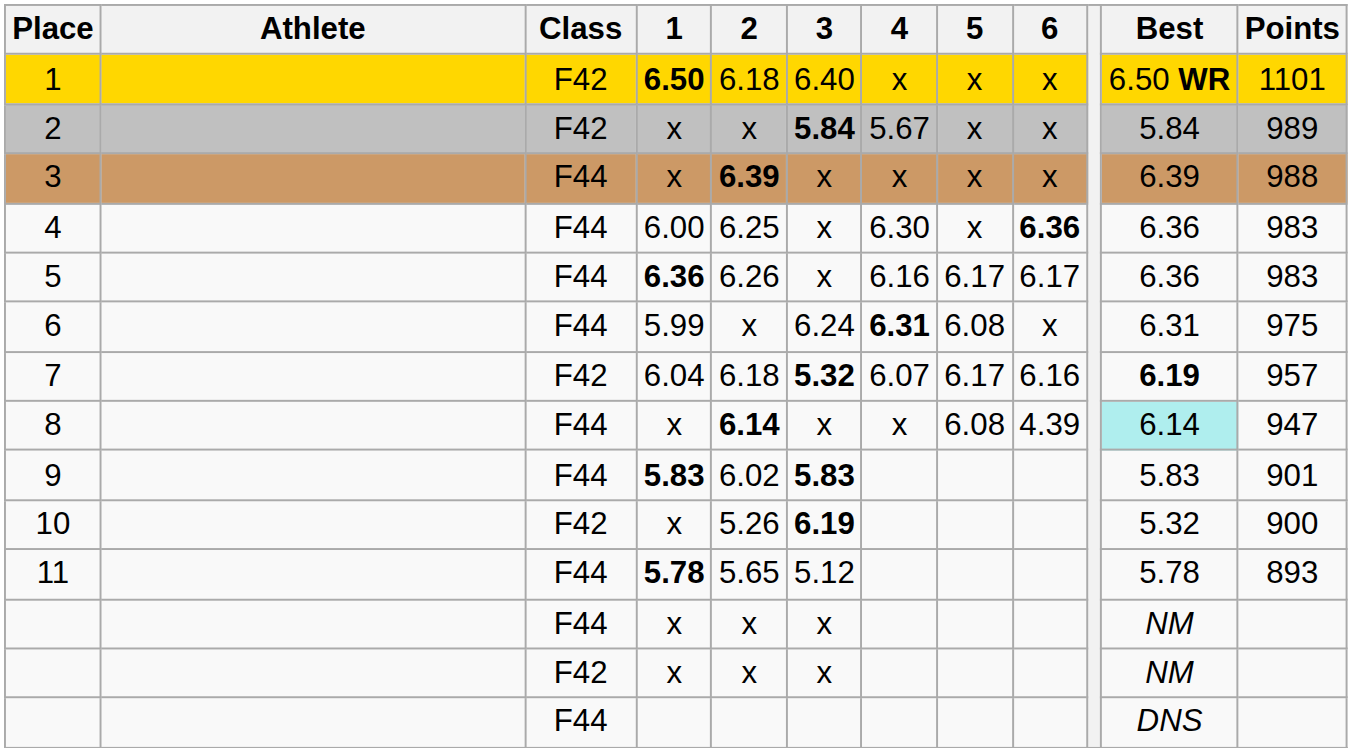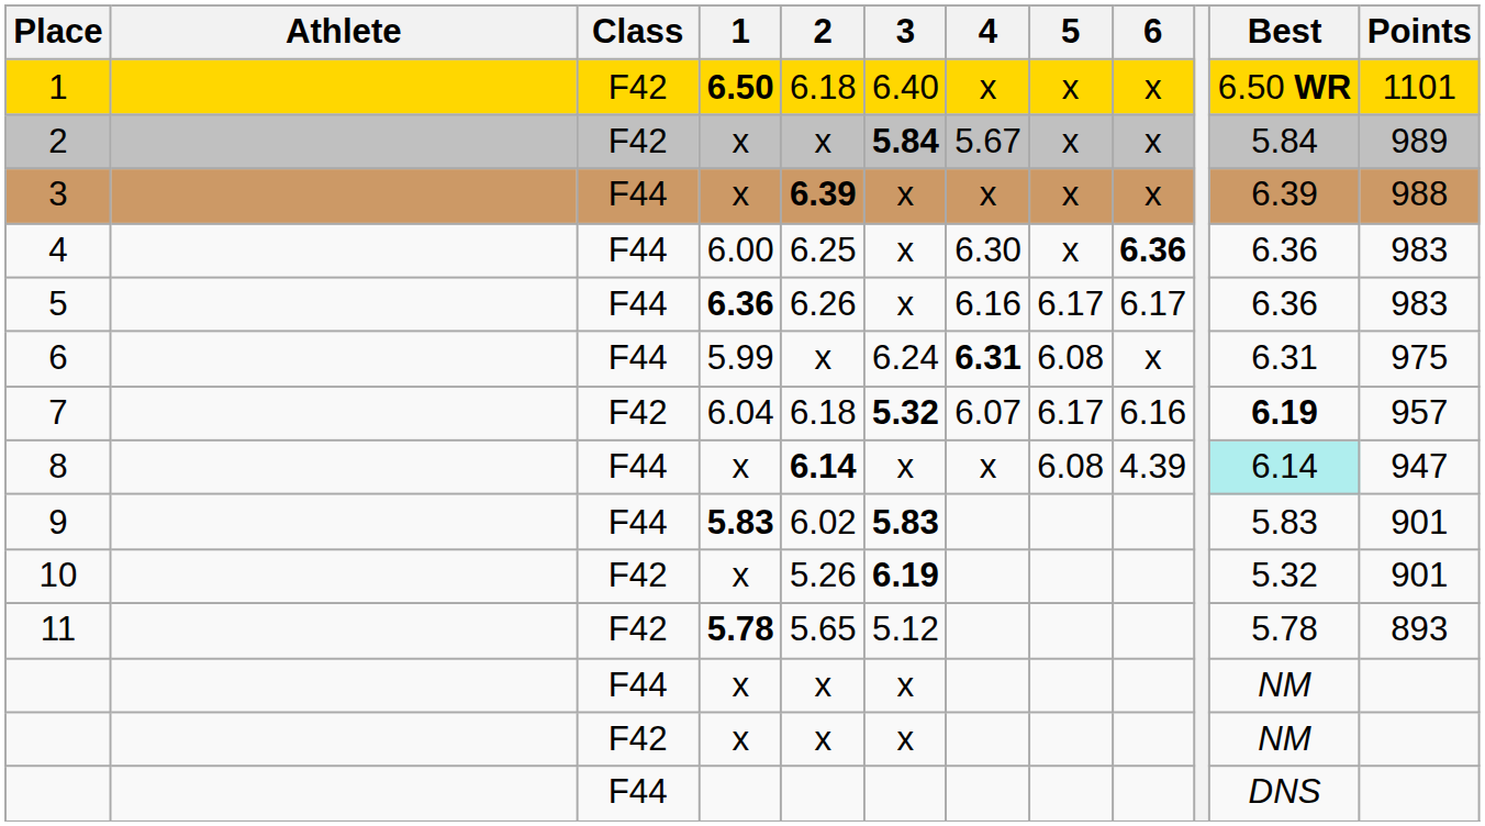10 | Points: 900 -> 901
11 | Class: F44 -> F42
